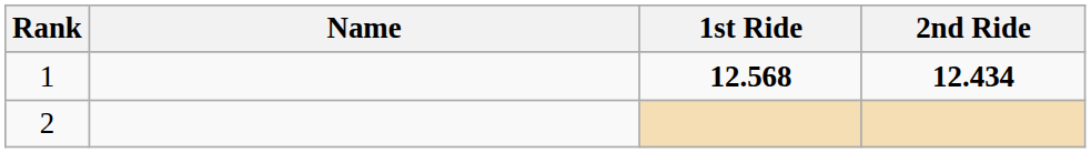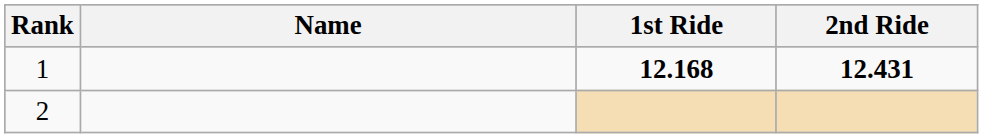1 | 1st Ride: 12.568 -> 12.168
1 | 2nd Ride: 12.434 -> 12.431
